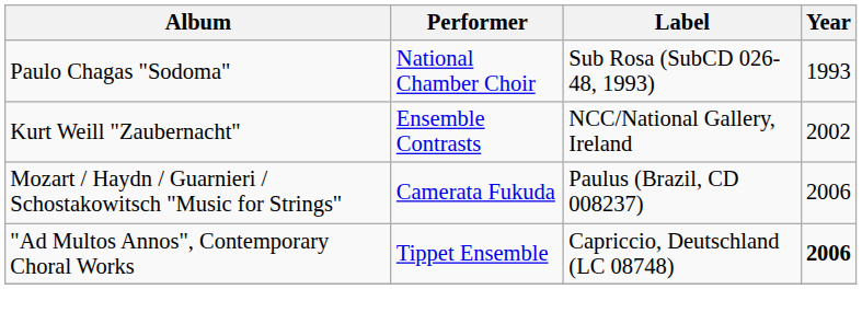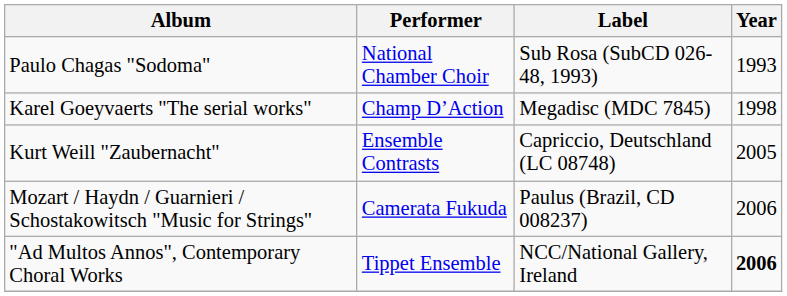+ row: Karel Goeyvaerts "The serial works" | Champ D’Action | Megadisc (MDC 7845) | 1998
Kurt Weill "Zaubernacht" | Label: NCC/National Gallery, Ireland -> Capriccio, Deutschland (LC 08748)
Kurt Weill "Zaubernacht" | Year: 2002 -> 2005
"Ad Multos Annos", Contemporary Choral Works | Label: Capriccio, Deutschland (LC 08748) -> NCC/National Gallery, Ireland
